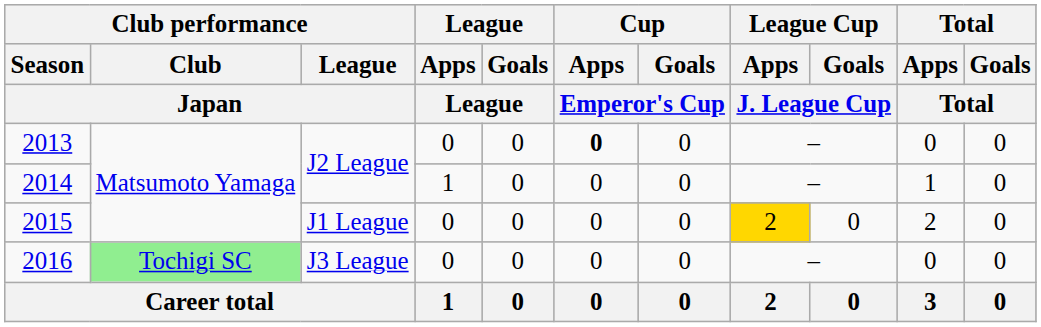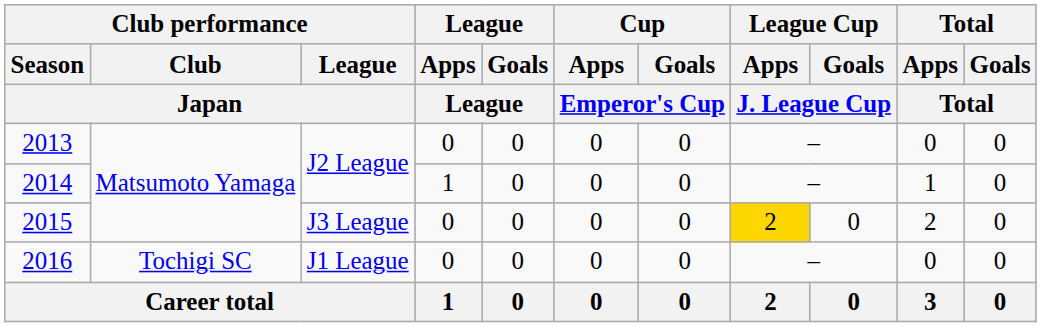2013 | Cup / Apps / Emperor's Cup: bold -> normal
2015 | Club performance / League / Japan: J1 League -> J3 League
2016 | Club performance / Club / Japan: lightgreen background -> no background
2016 | Club performance / League / Japan: J3 League -> J1 League
